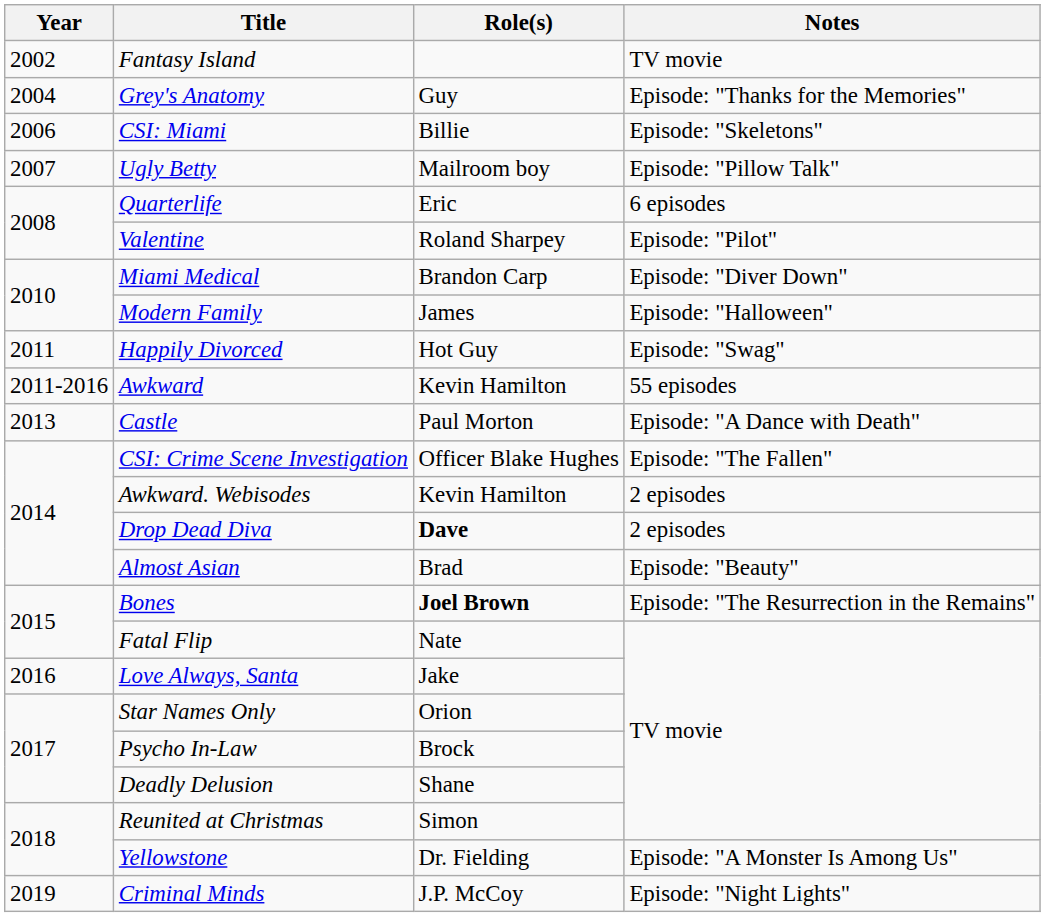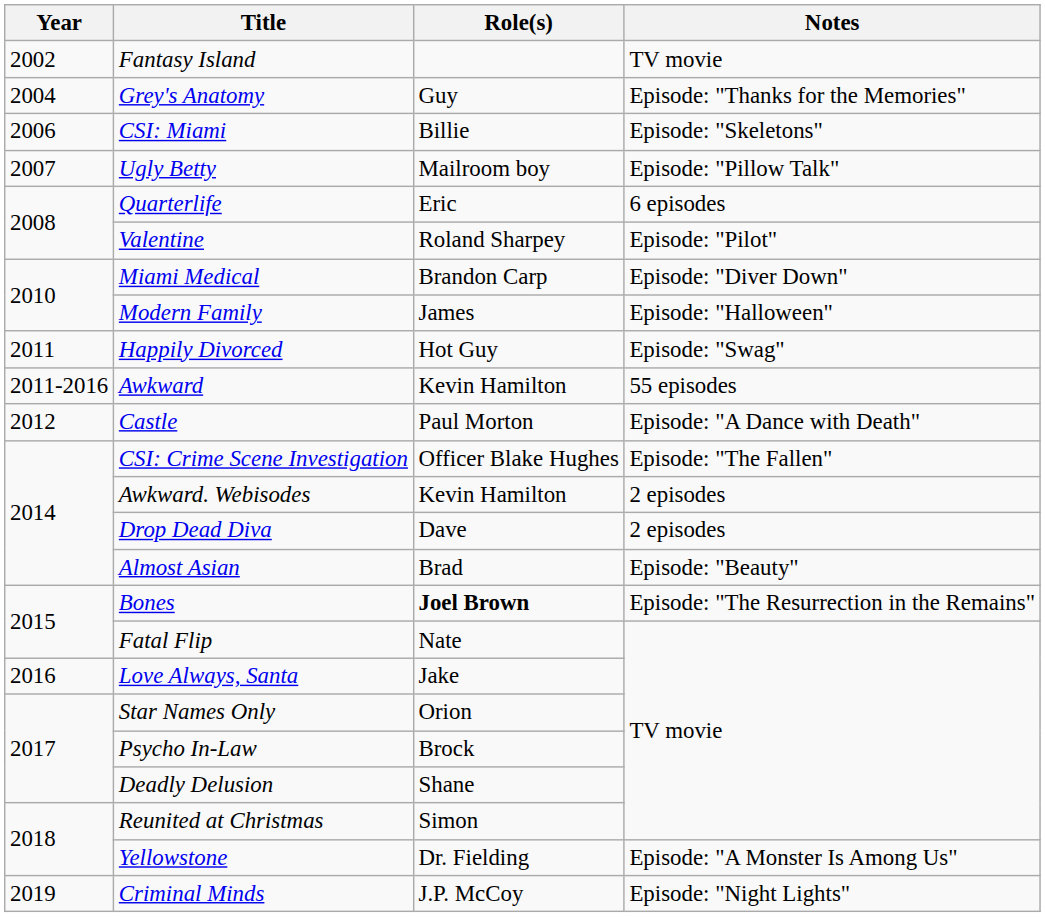Castle | Year: 2013 -> 2012
Drop Dead Diva | Role(s): bold -> normal
